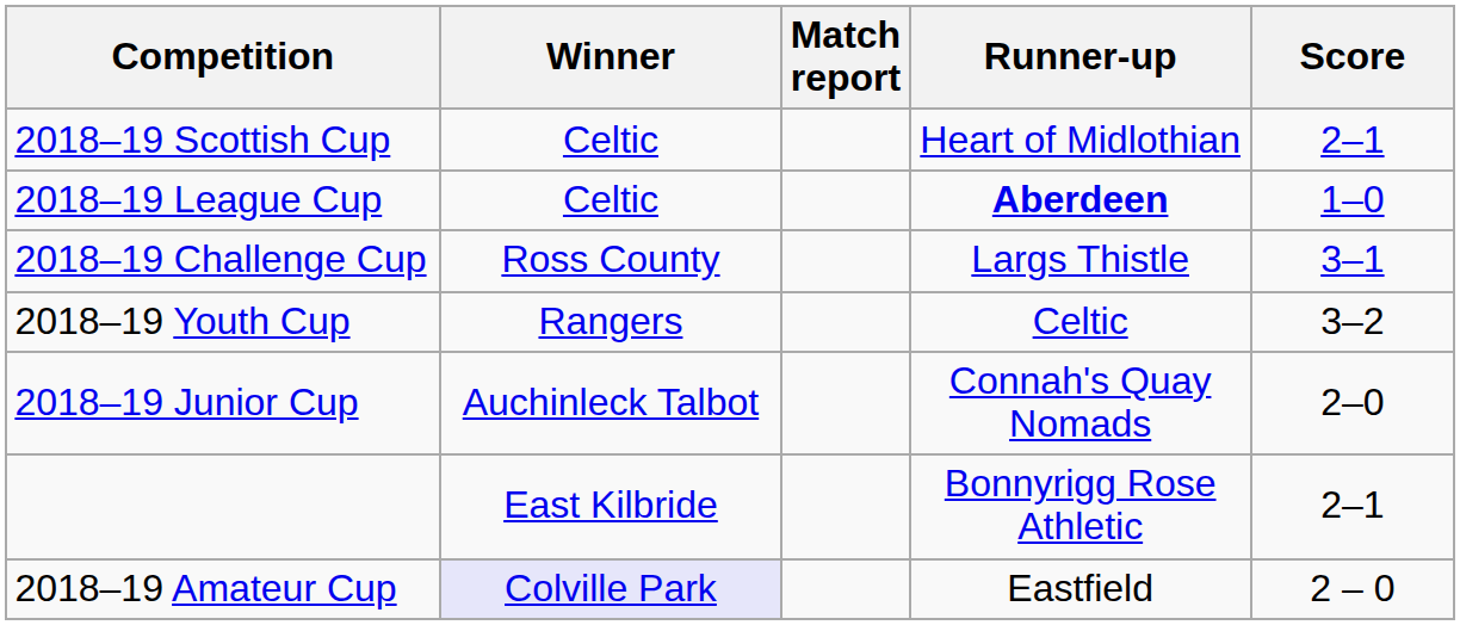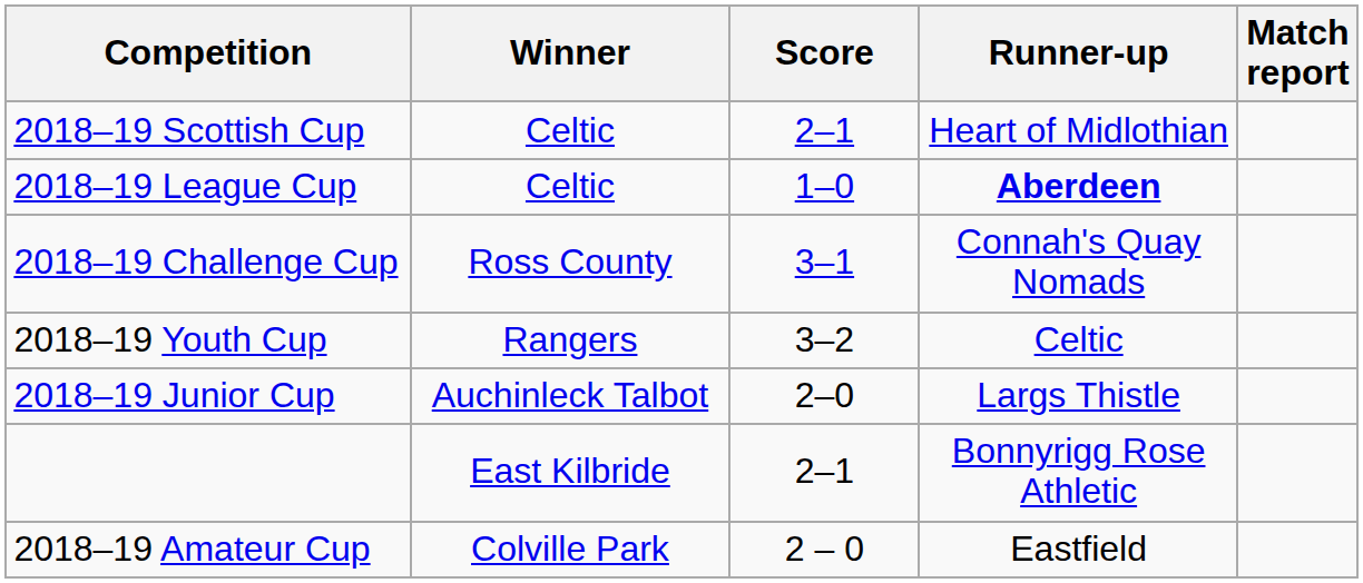columns swapped: Score <-> Match report
2018–19 Challenge Cup | Runner-up: Largs Thistle -> Connah's Quay Nomads
2018–19 Junior Cup | Runner-up: Connah's Quay Nomads -> Largs Thistle
2018–19 Amateur Cup | Winner: lavender background -> no background
